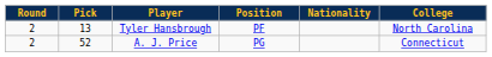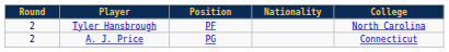- column: Pick | 13 | 52
